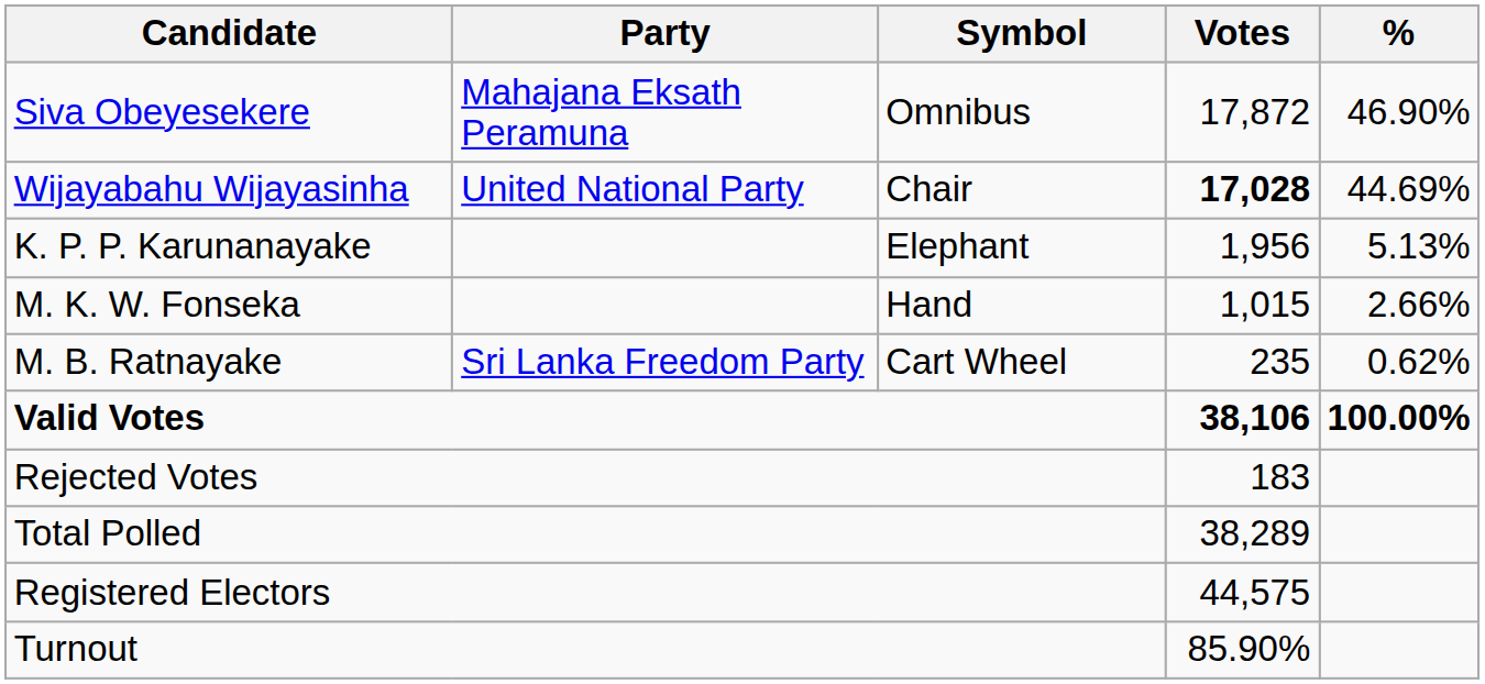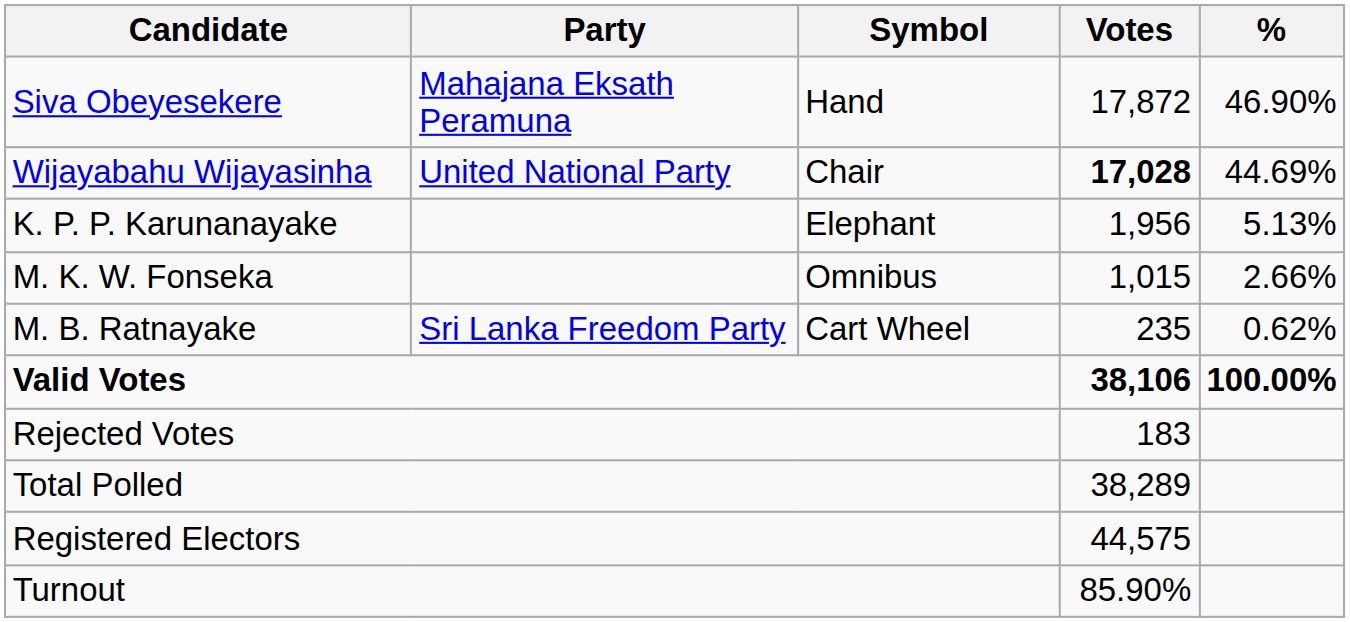Siva Obeyesekere | Symbol: Omnibus -> Hand
M. K. W. Fonseka | Symbol: Hand -> Omnibus
